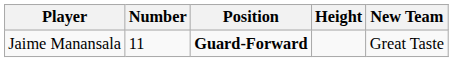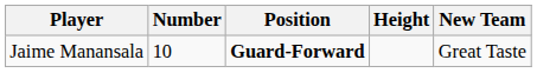Jaime Manansala | Number: 11 -> 10
